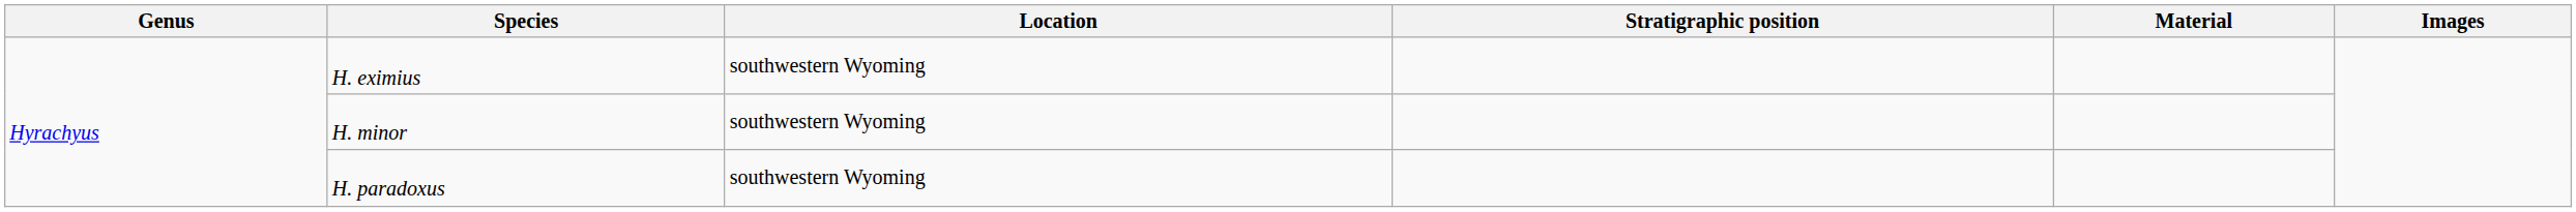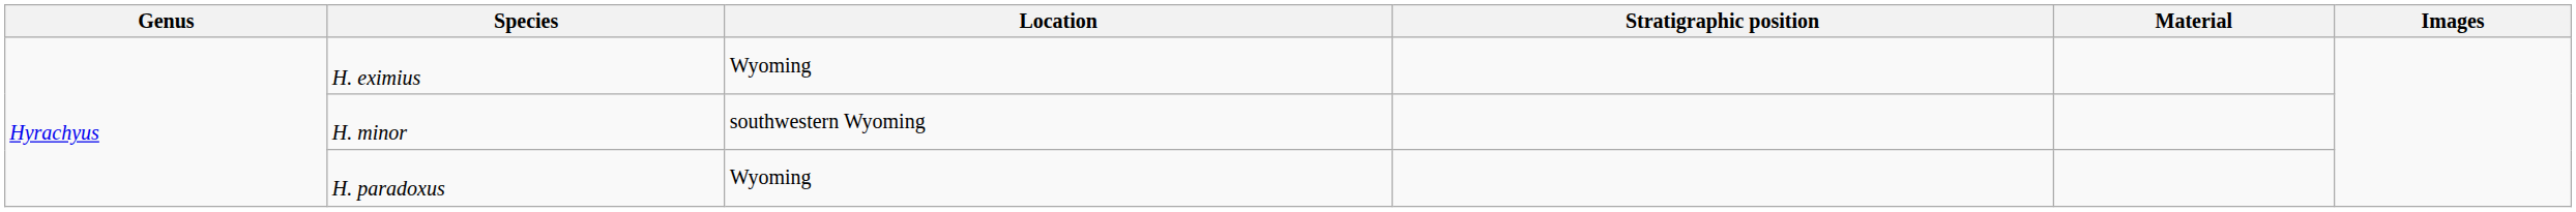H. eximius | Location: southwestern Wyoming -> Wyoming
H. paradoxus | Location: southwestern Wyoming -> Wyoming
